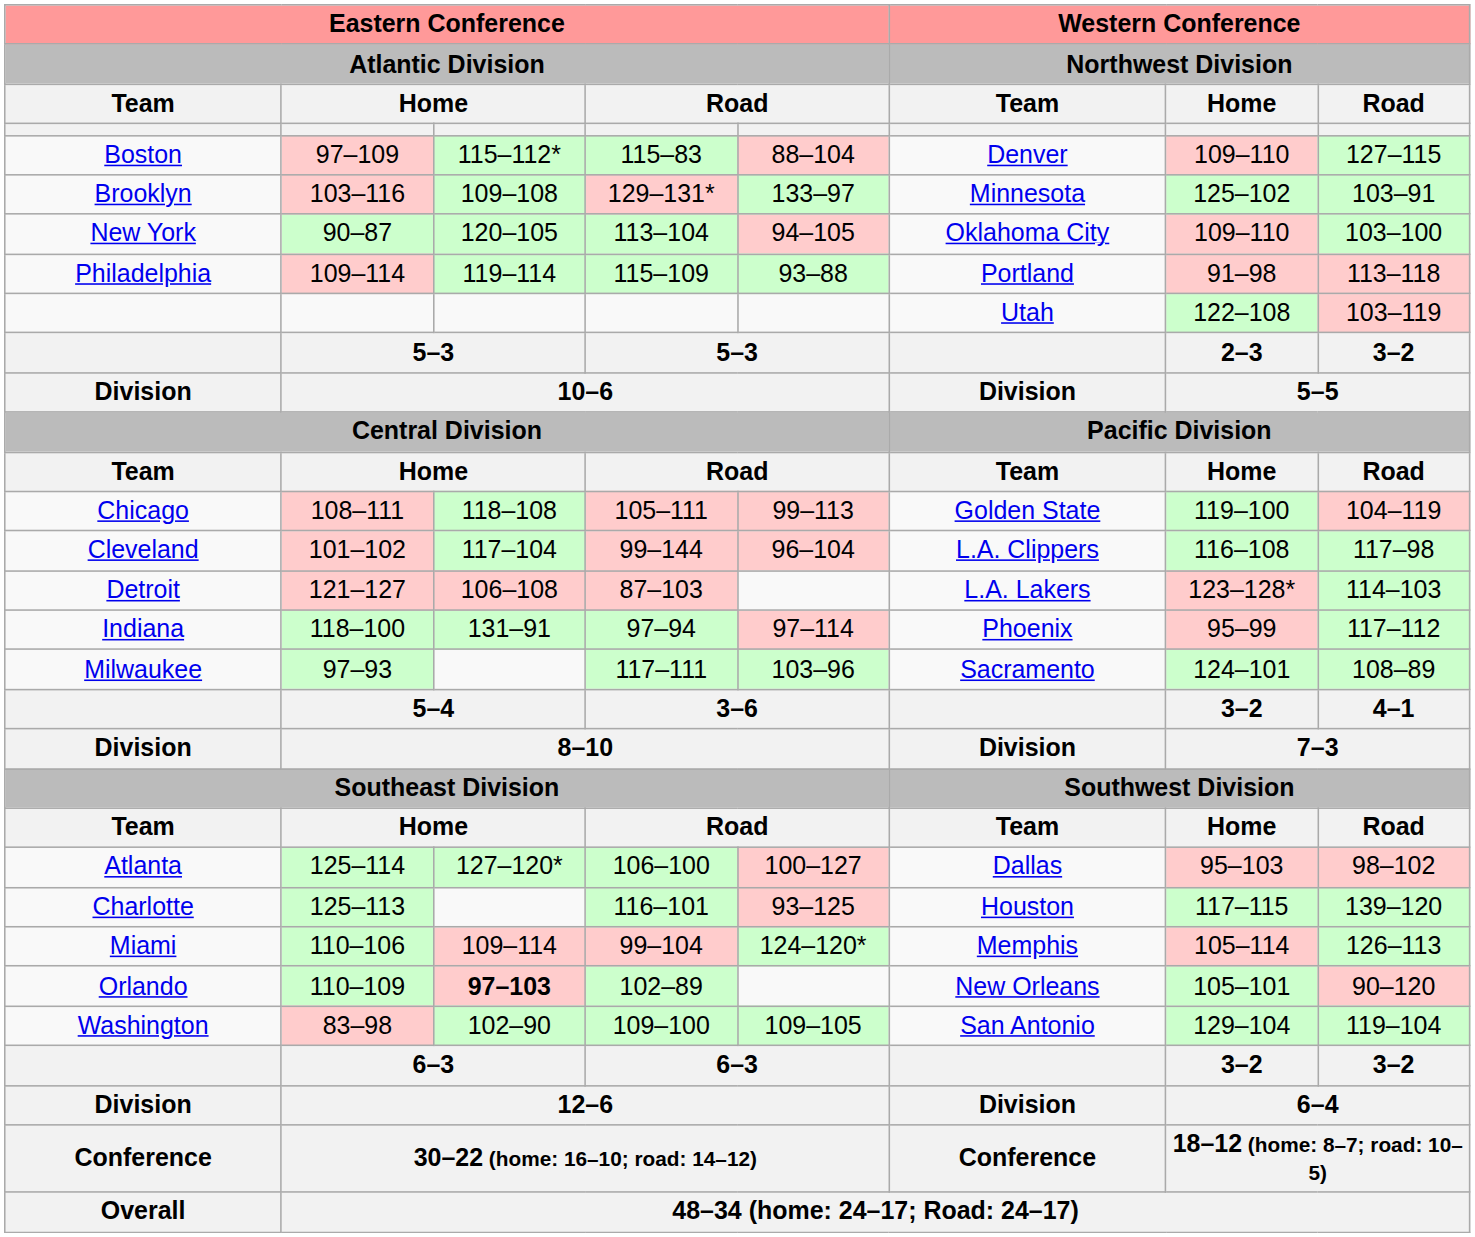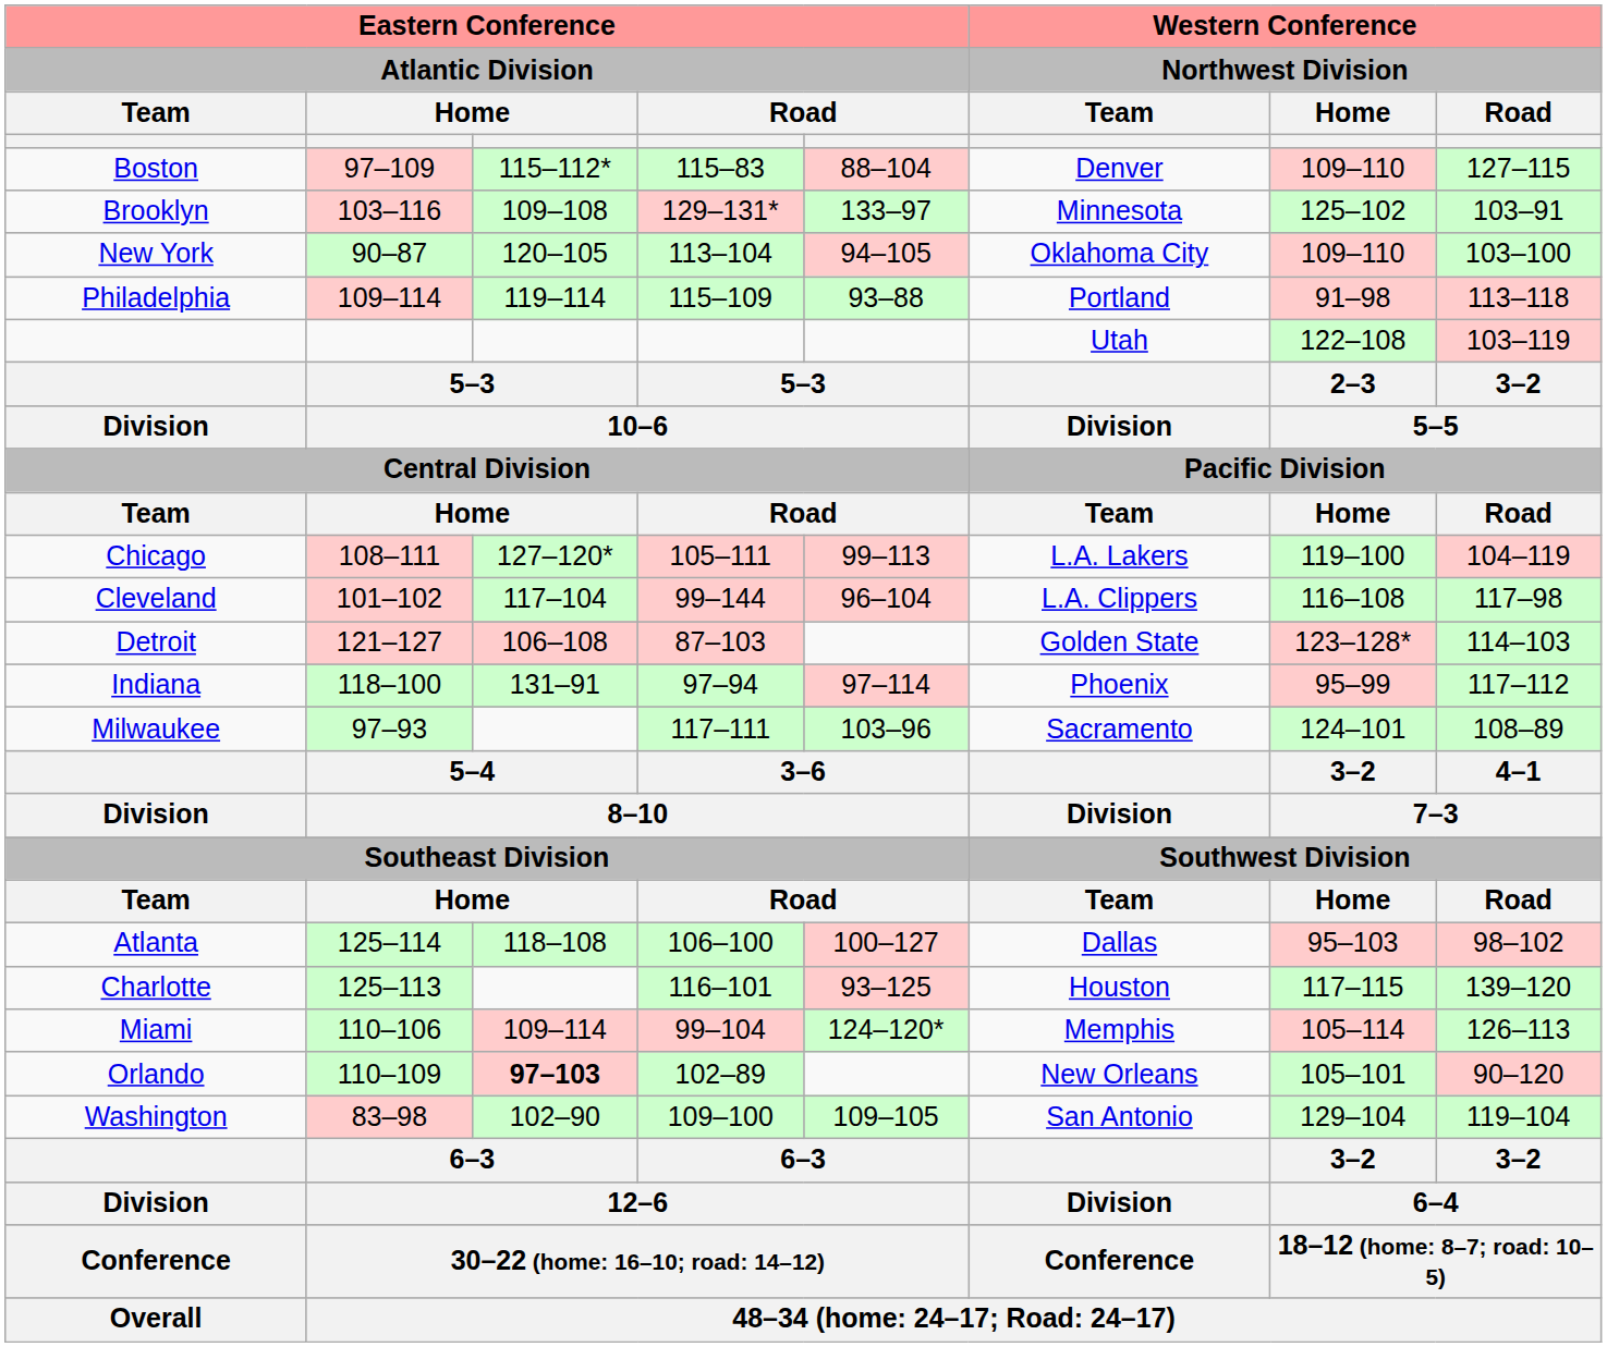Chicago | column 3: 118–108 -> 127–120*
Chicago | Western Conference / Northwest Division / Team: Golden State -> L.A. Lakers
Detroit | Western Conference / Northwest Division / Team: L.A. Lakers -> Golden State
Atlanta | column 3: 127–120* -> 118–108
